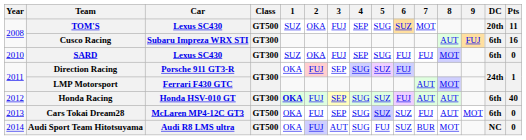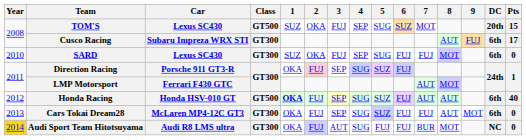TOM'S | Pts: 11 -> 15
Cusco Racing | Pts: 16 -> 17
Honda Racing | Class: GT300 -> GT500
Cars Tokai Dream28 | Class: GT500 -> GT300
Cars Tokai Dream28 | 6: SUZ -> FUJ
Audi Sport Team Hitotsuyama | Year: no background -> gold background
Audi Sport Team Hitotsuyama | Class: GT500 -> GT300
Audi Sport Team Hitotsuyama | 6: SUZ -> FUJ
